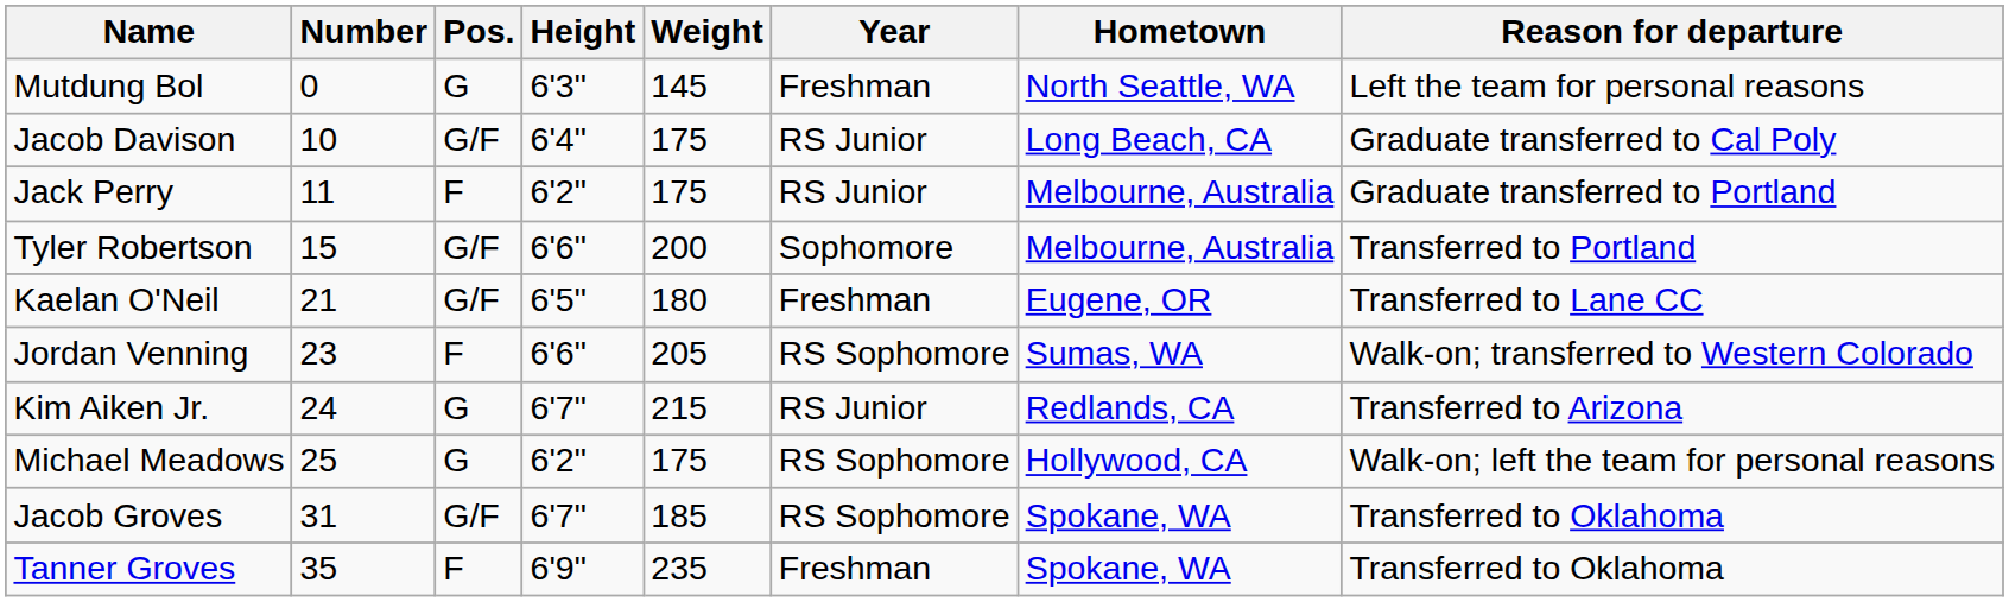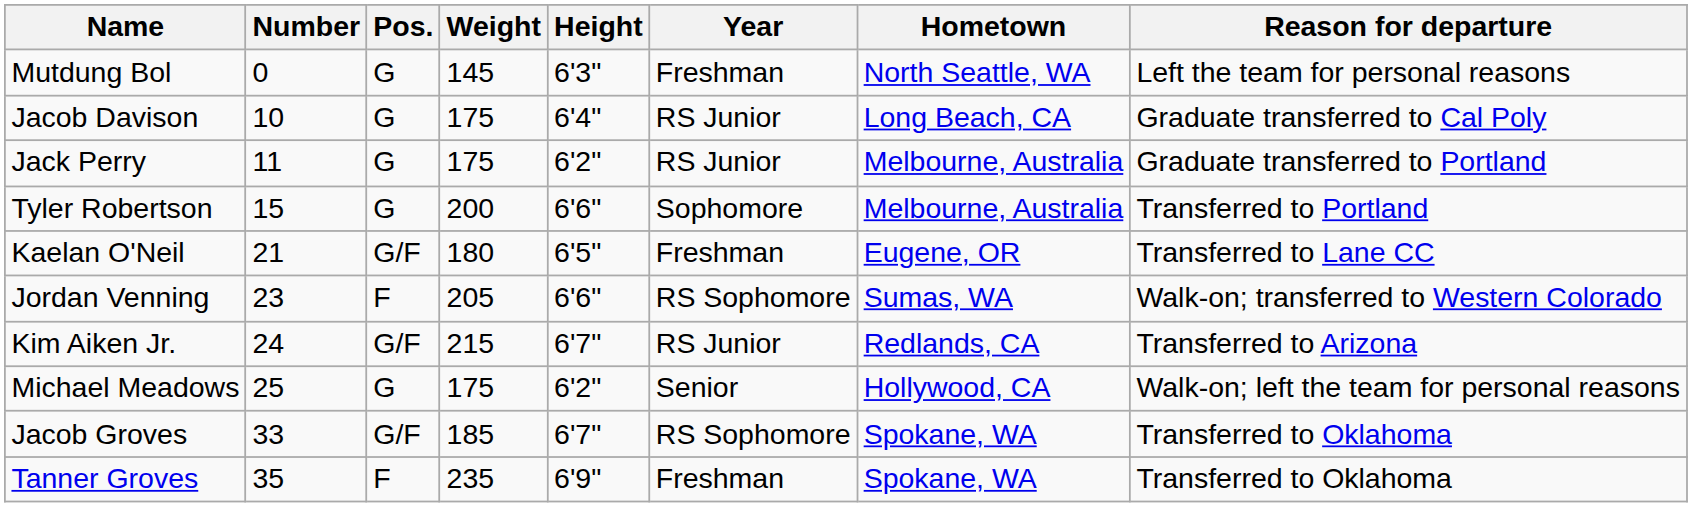columns swapped: Height <-> Weight
Jacob Davison | Pos.: G/F -> G
Jack Perry | Pos.: F -> G
Tyler Robertson | Pos.: G/F -> G
Kim Aiken Jr. | Pos.: G -> G/F
Michael Meadows | Year: RS Sophomore -> Senior
Jacob Groves | Number: 31 -> 33
